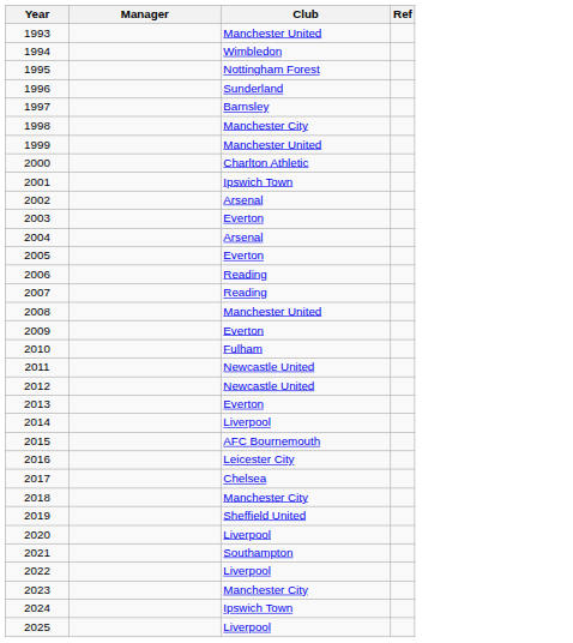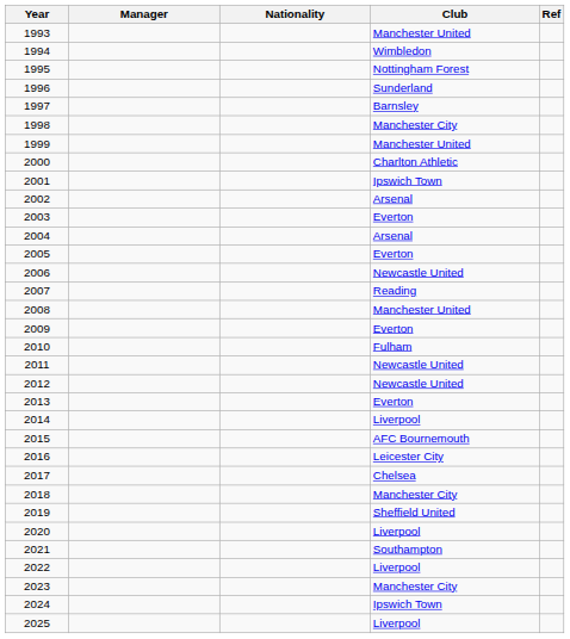+ column: Nationality
2006 | Club: Reading -> Newcastle United
